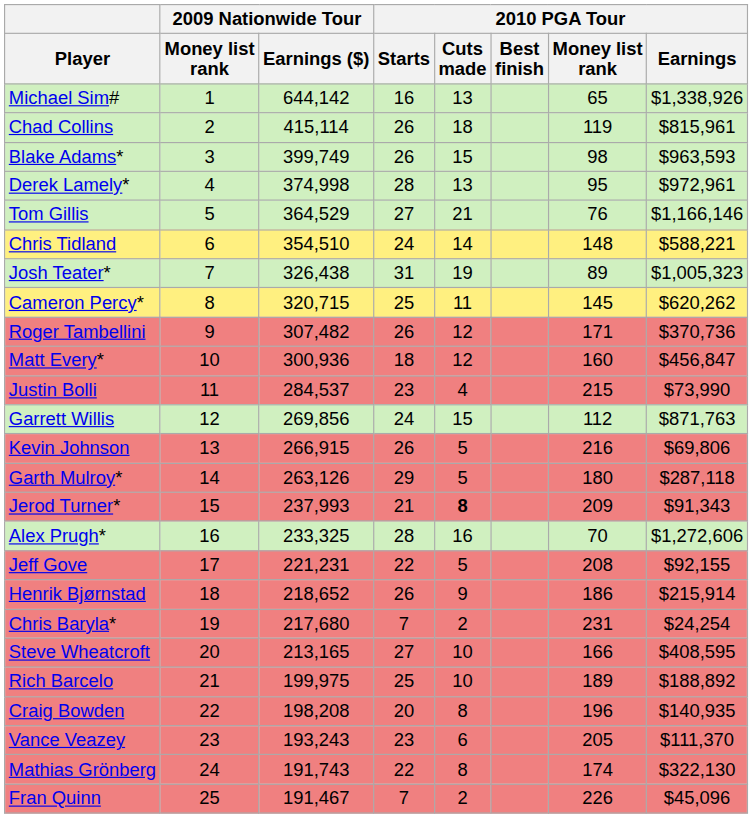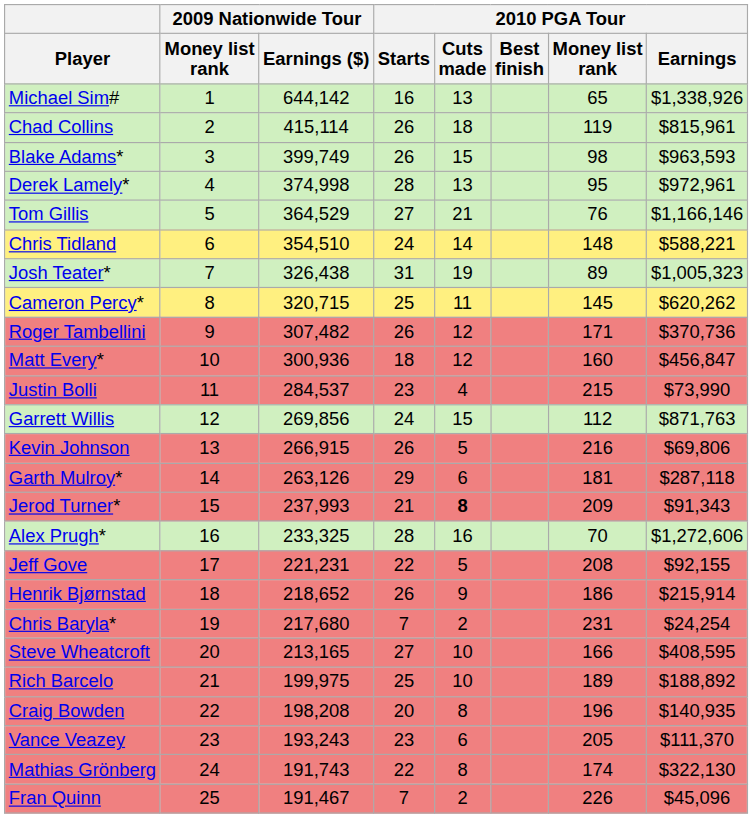Garth Mulroy* | 2010 PGA Tour / Cuts made: 5 -> 6
Garth Mulroy* | 2010 PGA Tour / Money list rank: 180 -> 181
